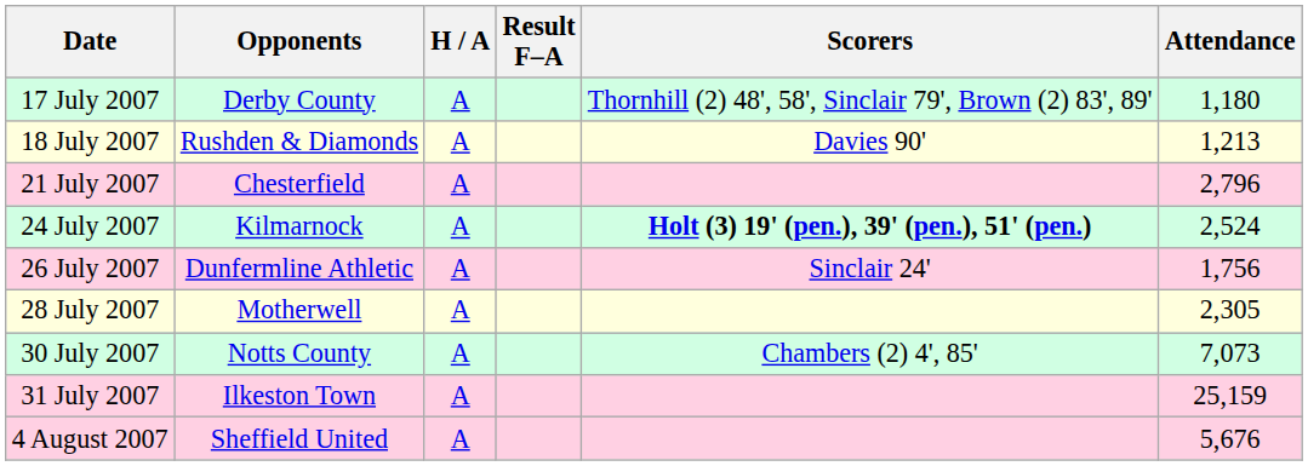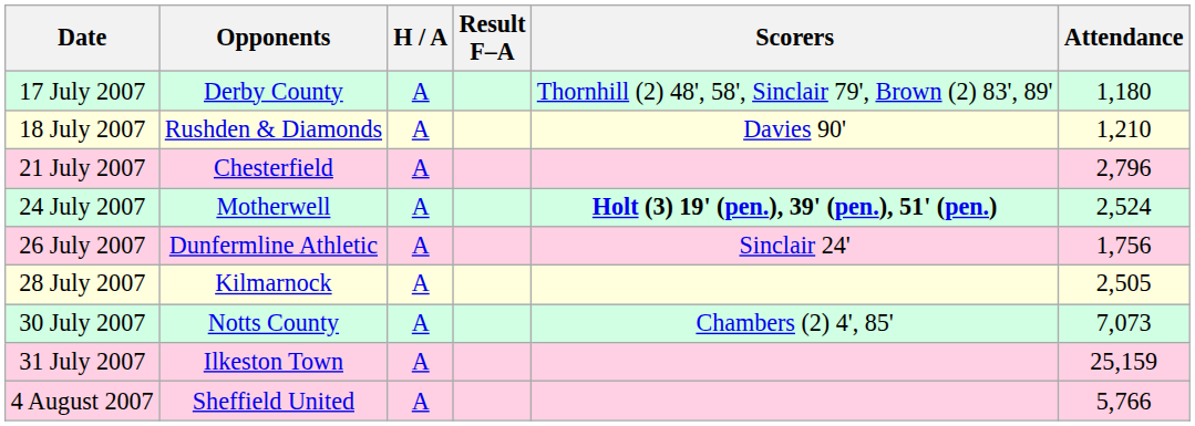18 July 2007 | Attendance: 1,213 -> 1,210
24 July 2007 | Opponents: Kilmarnock -> Motherwell
28 July 2007 | Opponents: Motherwell -> Kilmarnock
28 July 2007 | Attendance: 2,305 -> 2,505
4 August 2007 | Attendance: 5,676 -> 5,766
